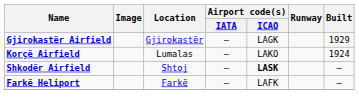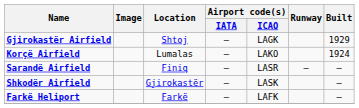Gjirokastër Airfield | Location: Gjirokastër -> Shtoj
+ row: Sarandë Airfield | Finiq | — | LASR | — | —
Shkodër Airfield | Location: Shtoj -> Gjirokastër
Shkodër Airfield | Airport code(s) / ICAO: bold -> normal
